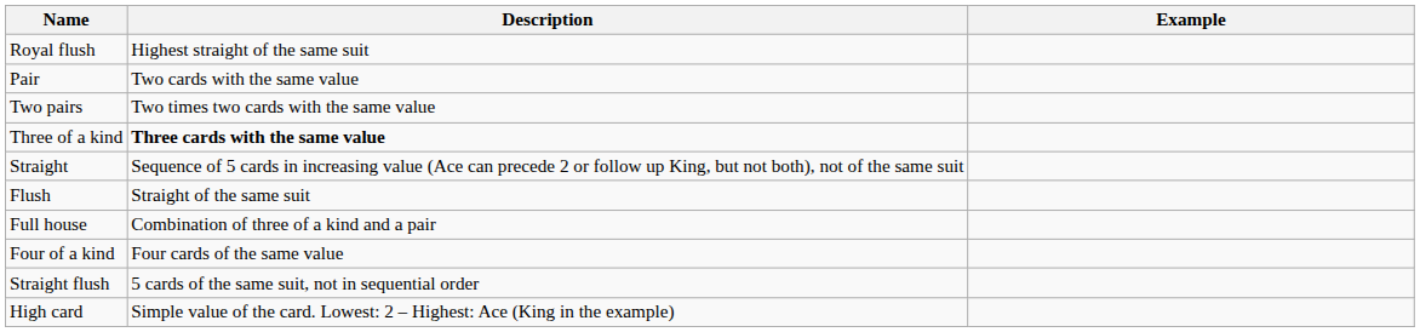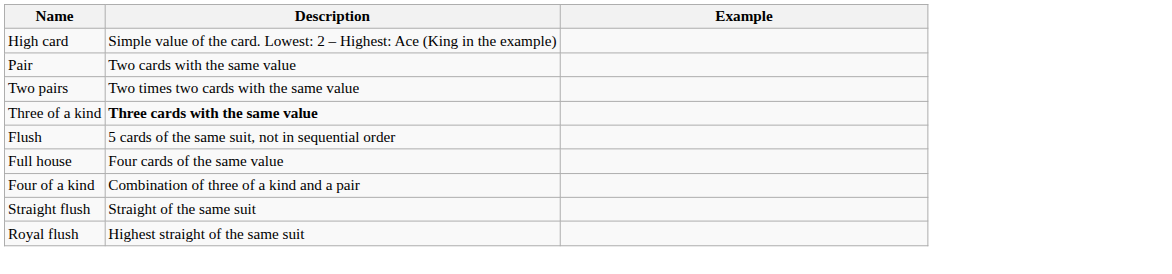rows swapped: High card <-> Royal flush
- row: Straight | Sequence of 5 cards in increasing value (Ace can precede 2 or follow up King, but not both), not of the same suit
Flush | Description: Straight of the same suit -> 5 cards of the same suit, not in sequential order
Full house | Description: Combination of three of a kind and a pair -> Four cards of the same value
Four of a kind | Description: Four cards of the same value -> Combination of three of a kind and a pair
Straight flush | Description: 5 cards of the same suit, not in sequential order -> Straight of the same suit
